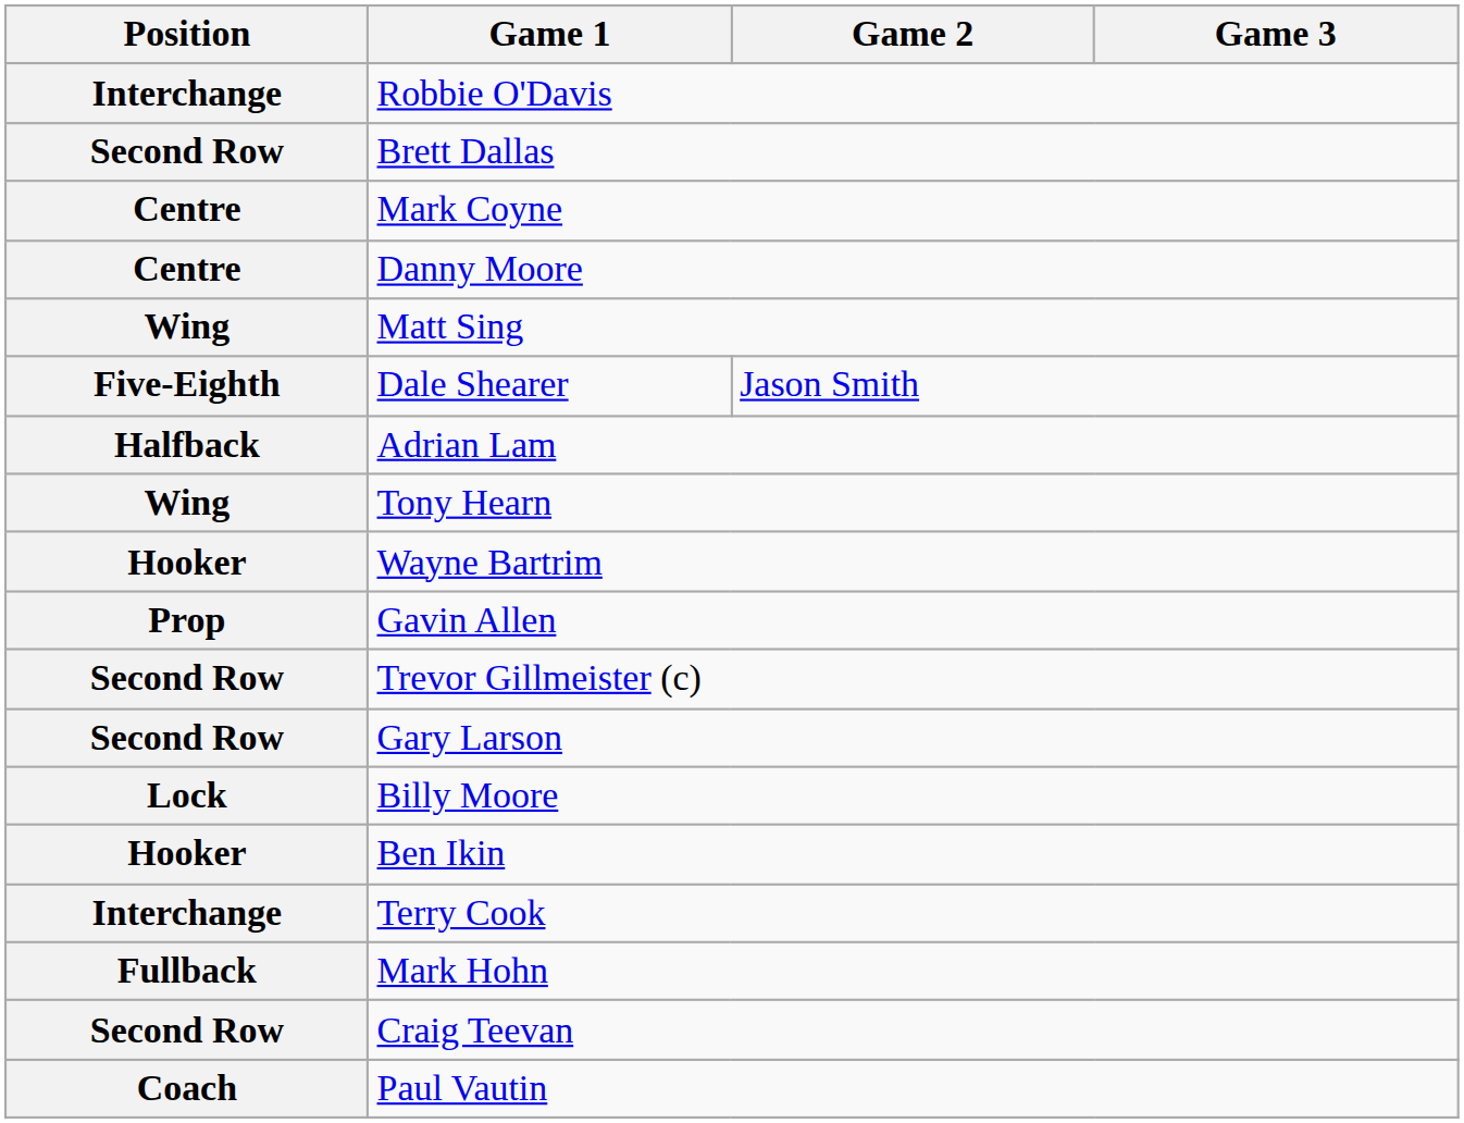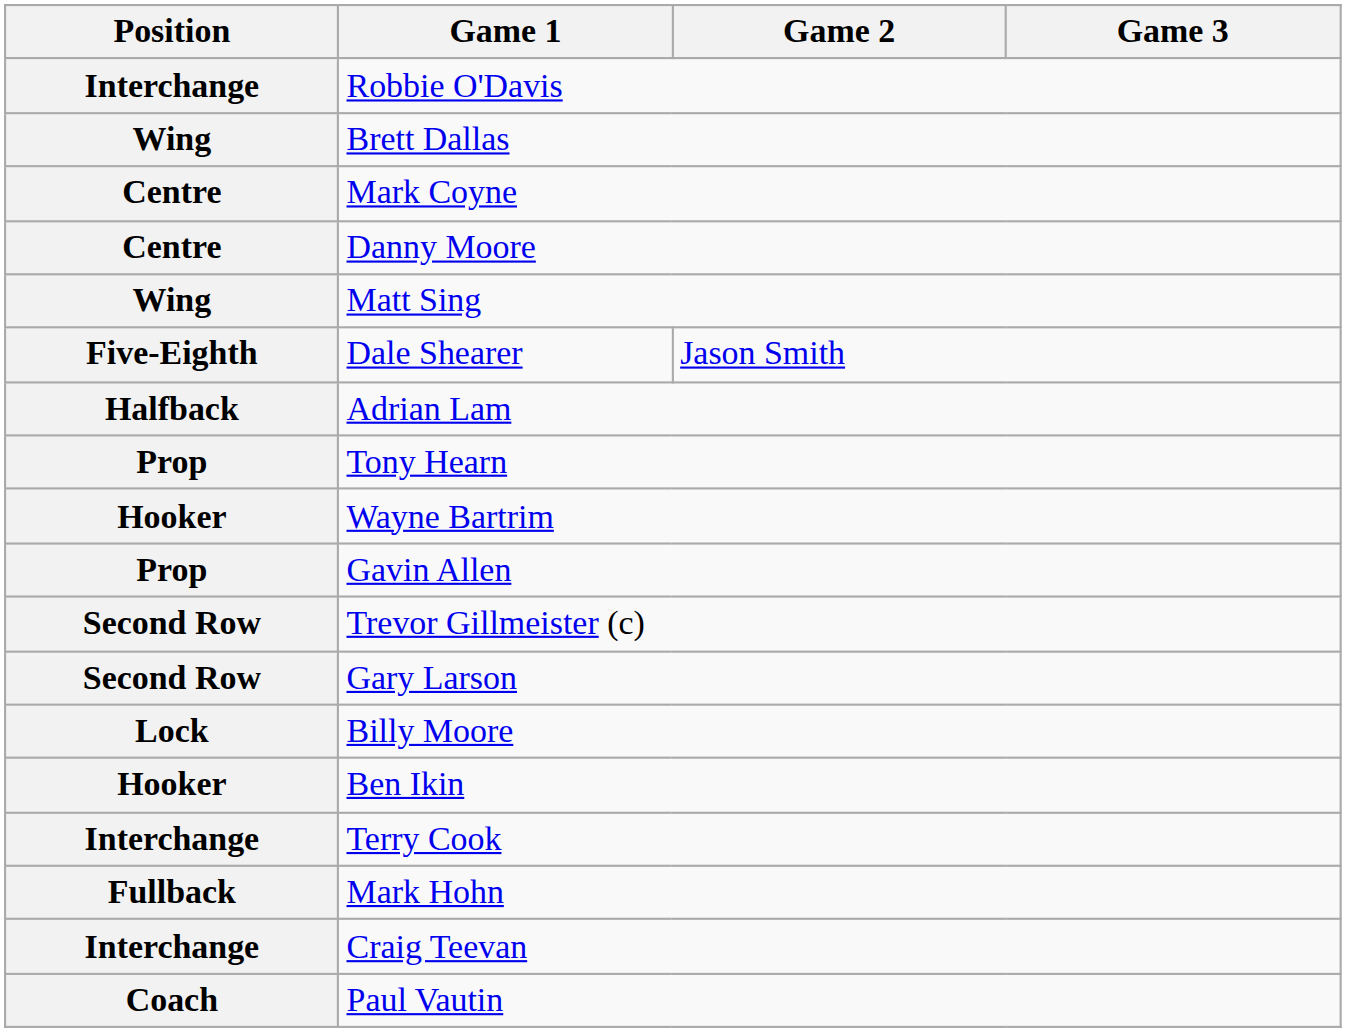Brett Dallas | Position: Second Row -> Wing
Tony Hearn | Position: Wing -> Prop
Craig Teevan | Position: Second Row -> Interchange
